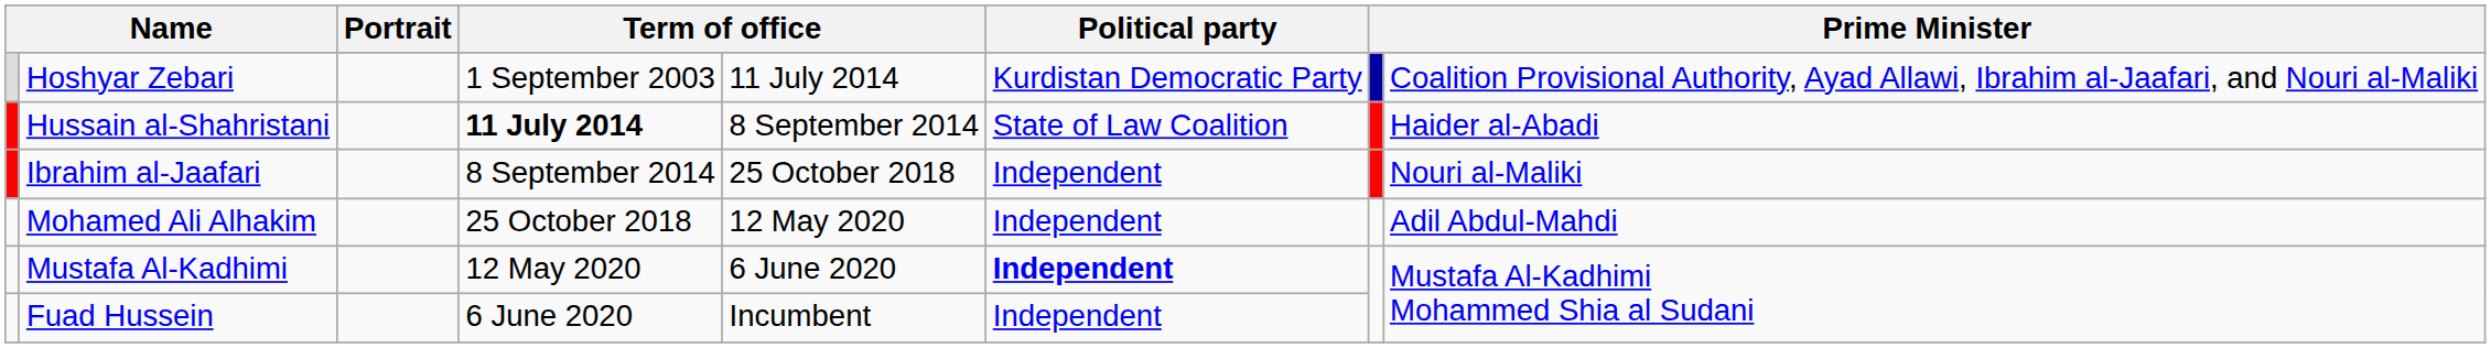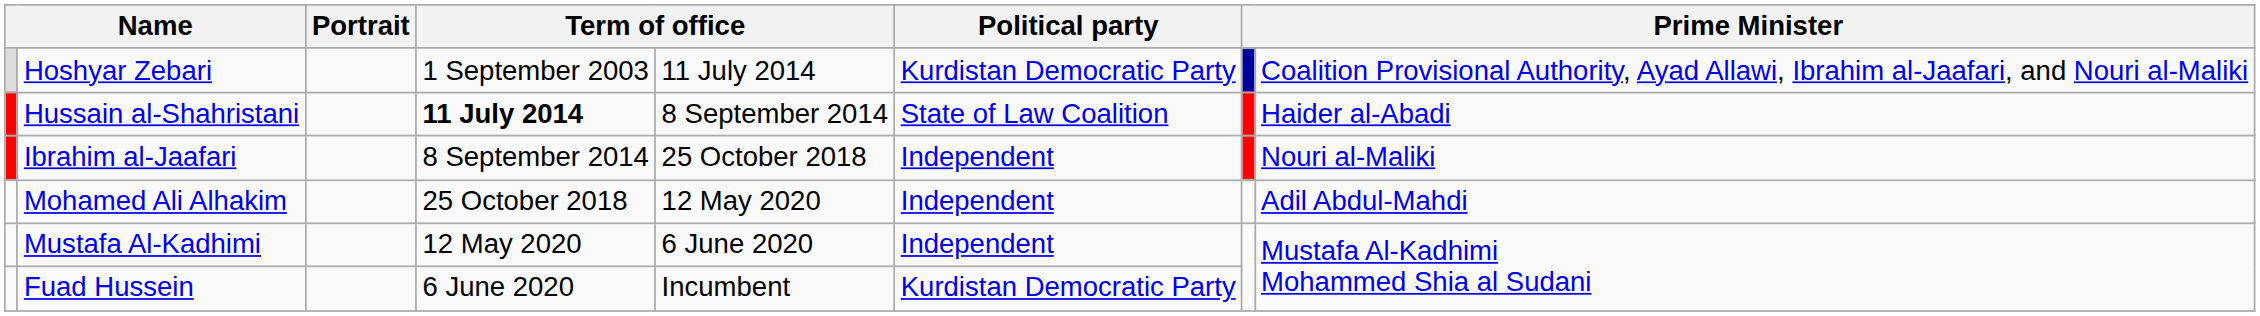Mustafa Al-Kadhimi | Political party: bold -> normal
Fuad Hussein | Political party: Independent -> Kurdistan Democratic Party
